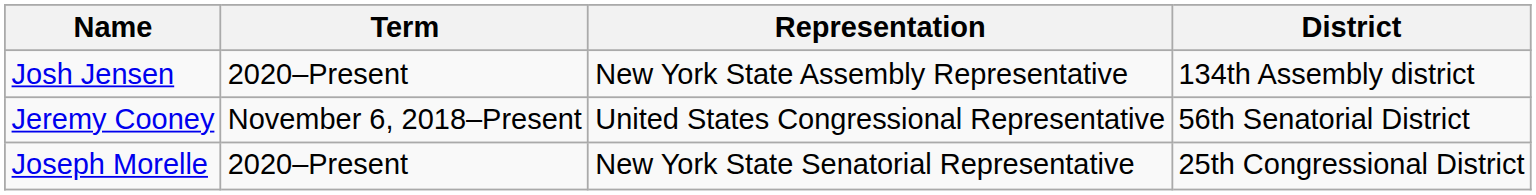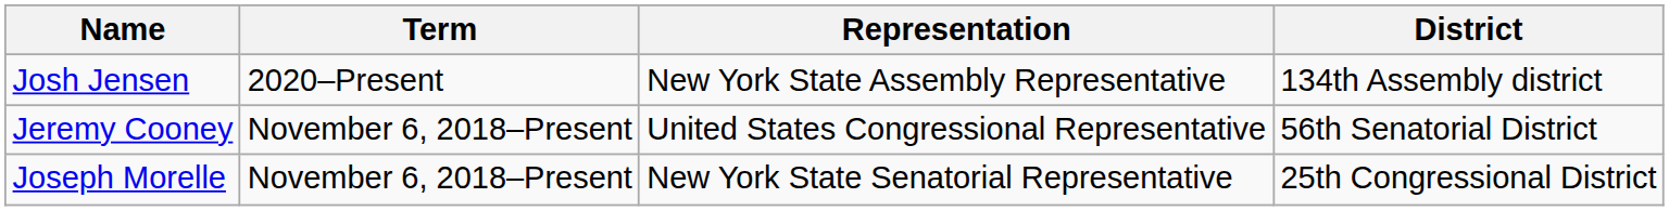Joseph Morelle | Term: 2020–Present -> November 6, 2018–Present
